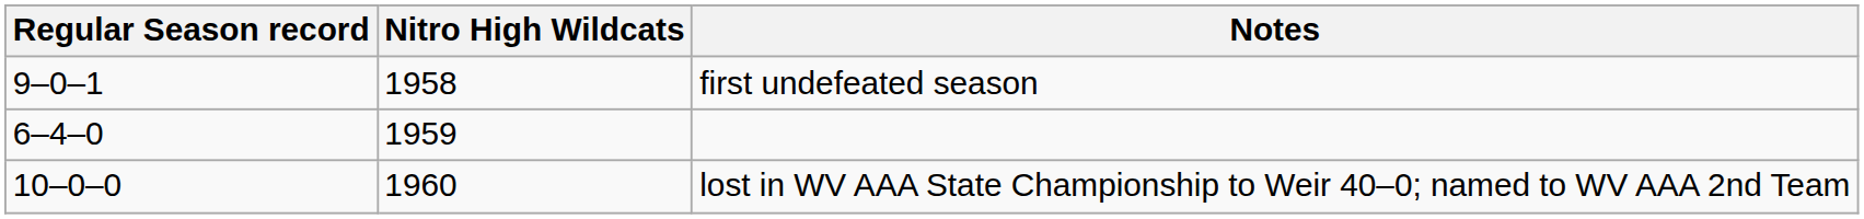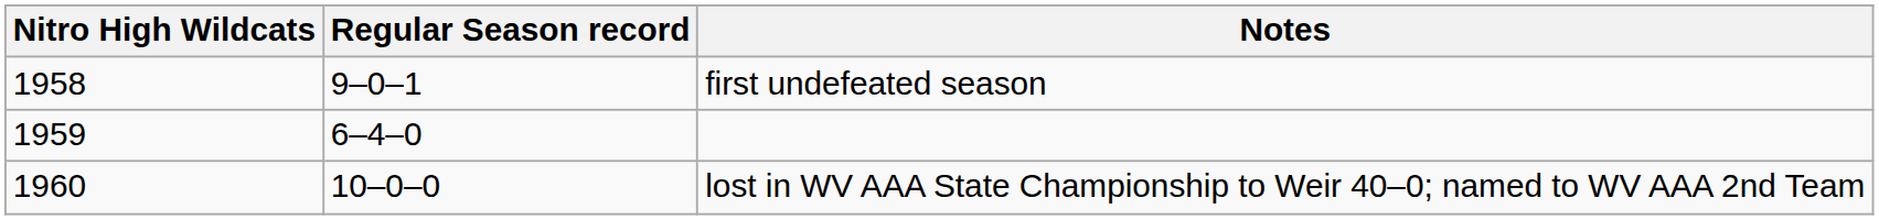columns swapped: Nitro High Wildcats <-> Regular Season record
